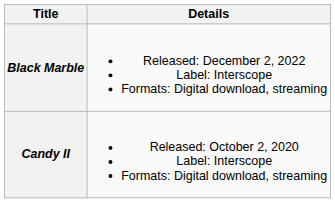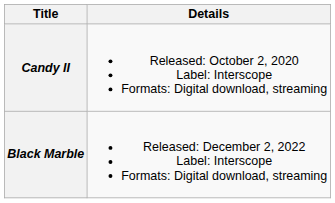rows swapped: Candy II <-> Black Marble
